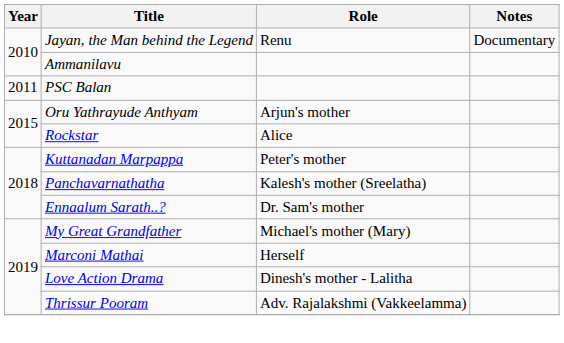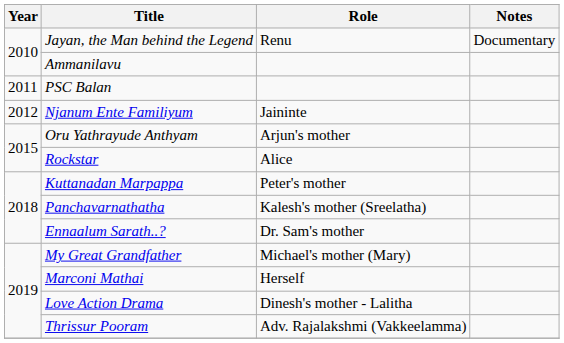+ row: 2012 | Njanum Ente Familiyum | Jaininte
